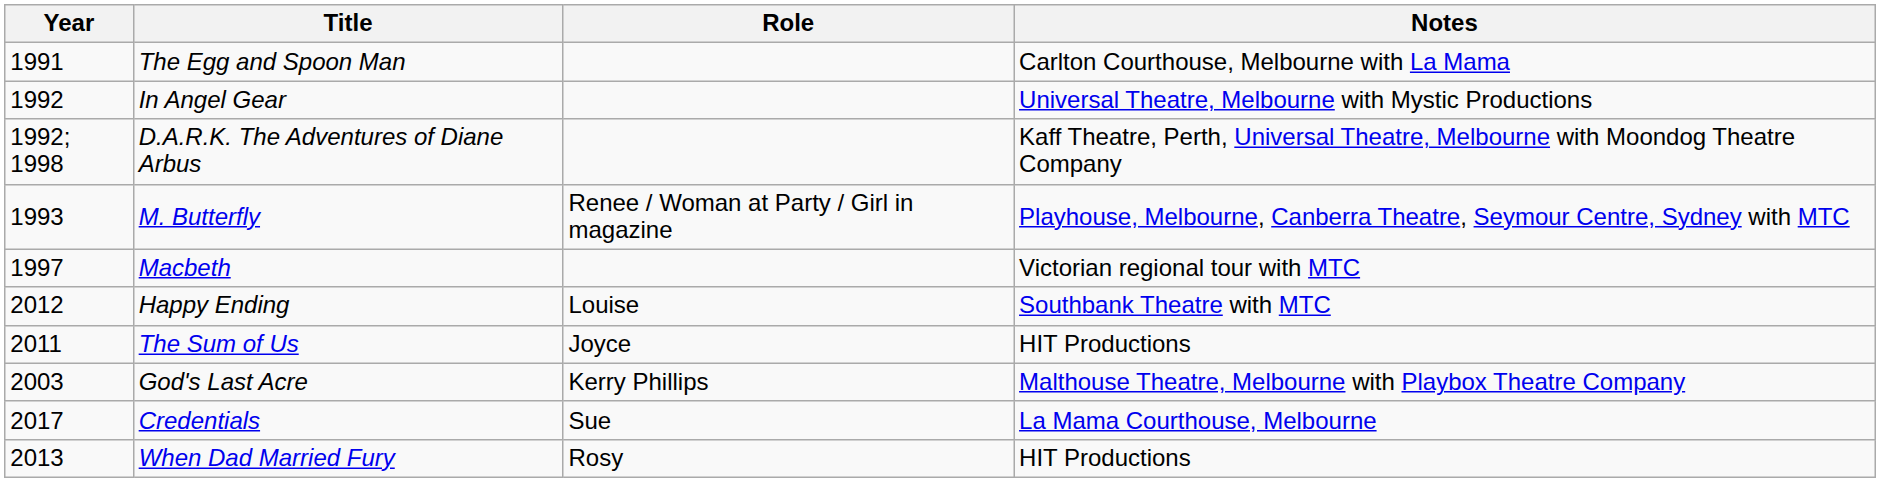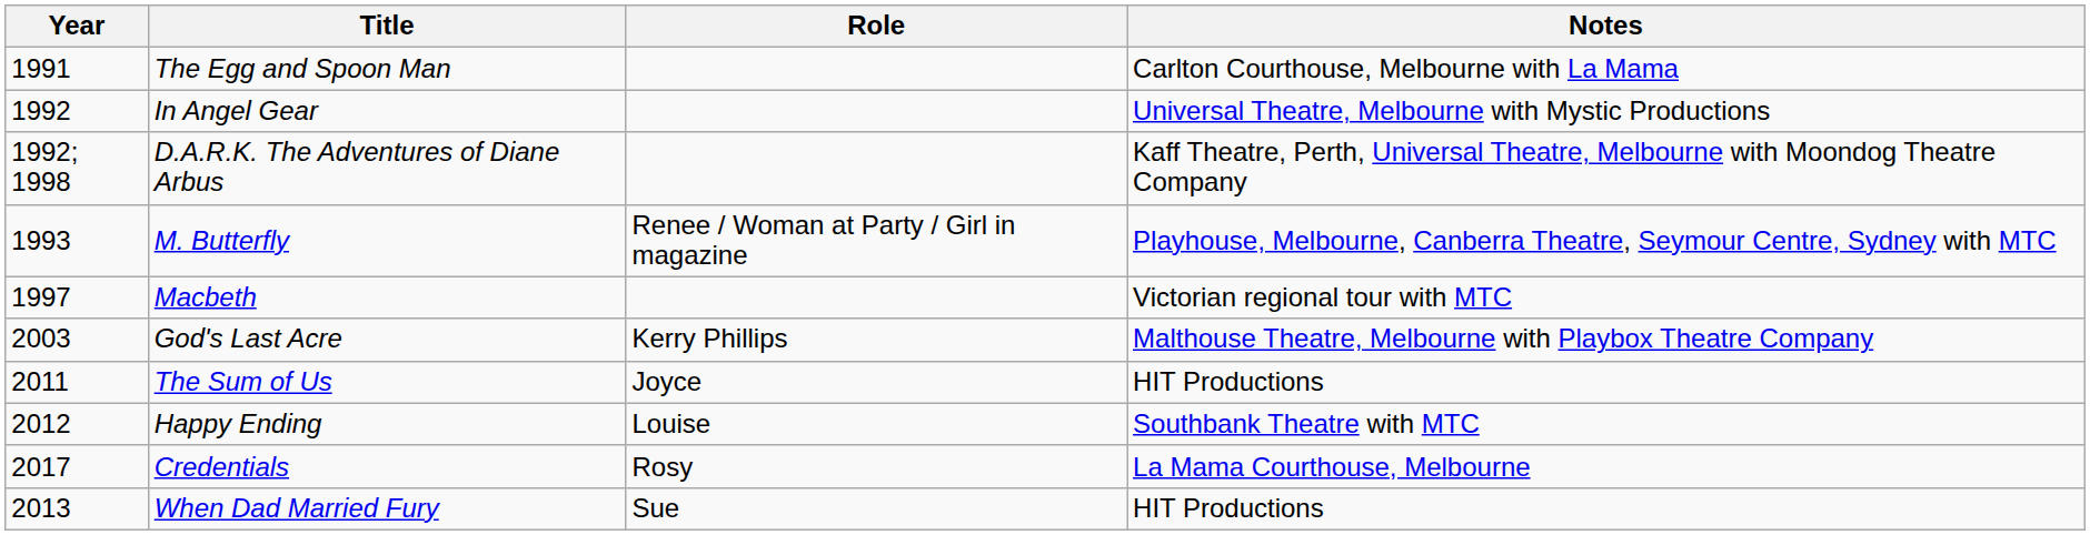rows swapped: God's Last Acre <-> Happy Ending
Credentials | Role: Sue -> Rosy
When Dad Married Fury | Role: Rosy -> Sue
